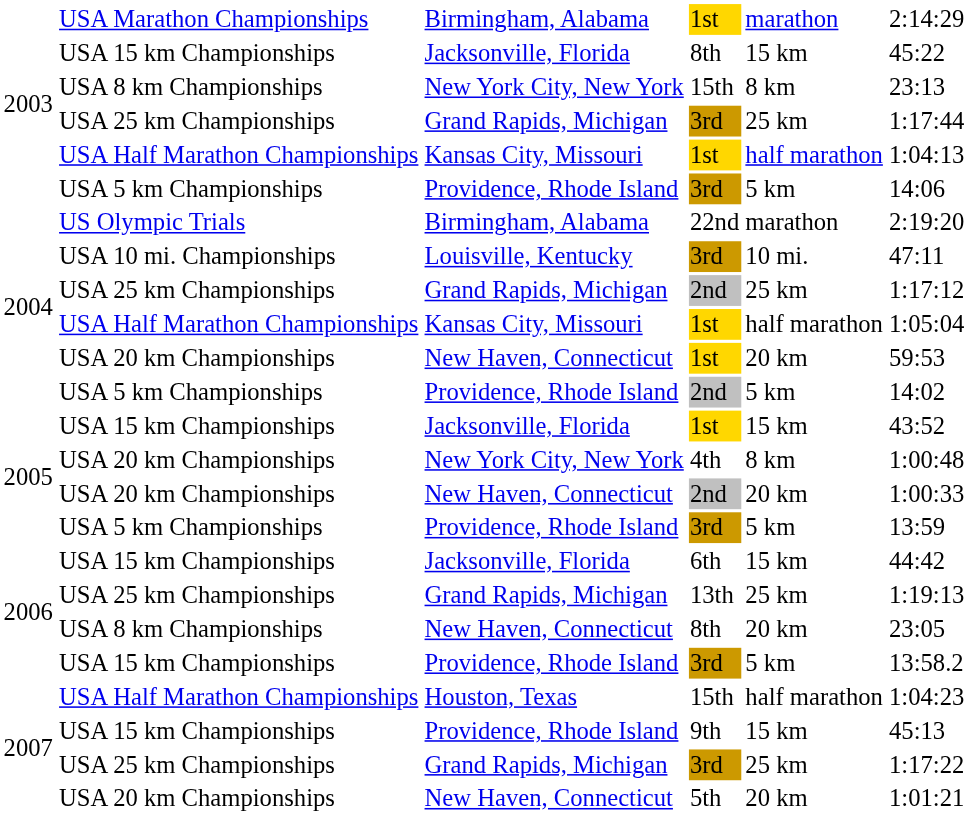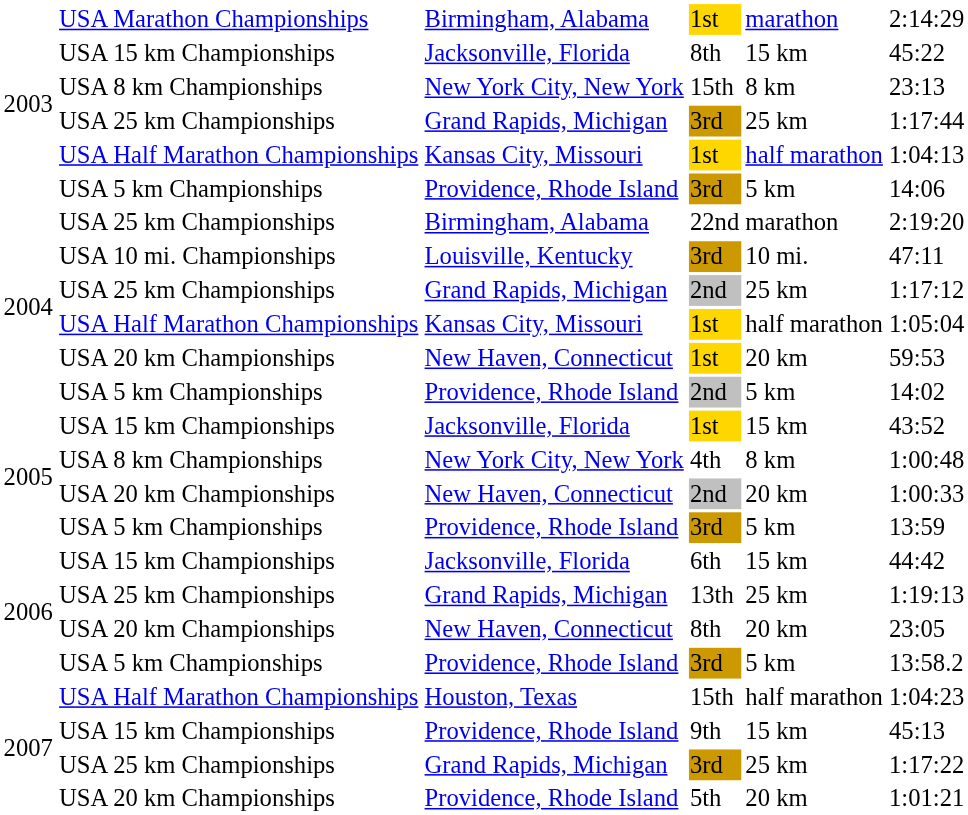22nd | column 2: US Olympic Trials -> USA 25 km Championships
4th | column 2: USA 20 km Championships -> USA 8 km Championships
2006 / 8th | column 2: USA 8 km Championships -> USA 20 km Championships
2006 / 3rd | column 2: USA 15 km Championships -> USA 5 km Championships
5th | column 3: New Haven, Connecticut -> Providence, Rhode Island
